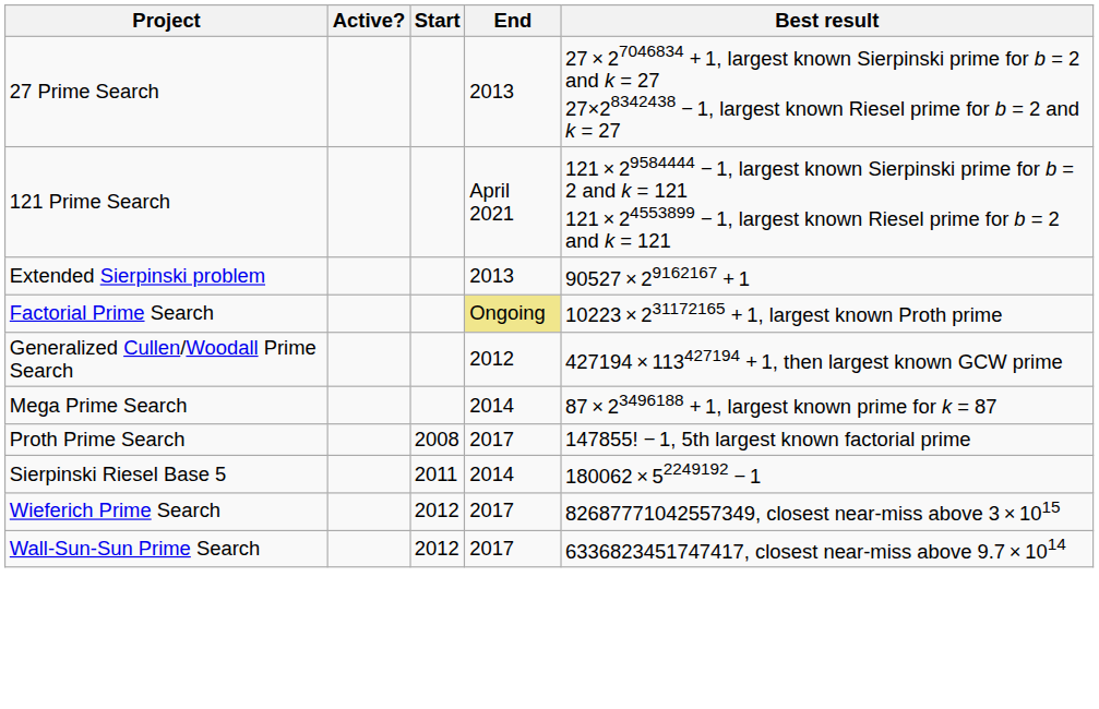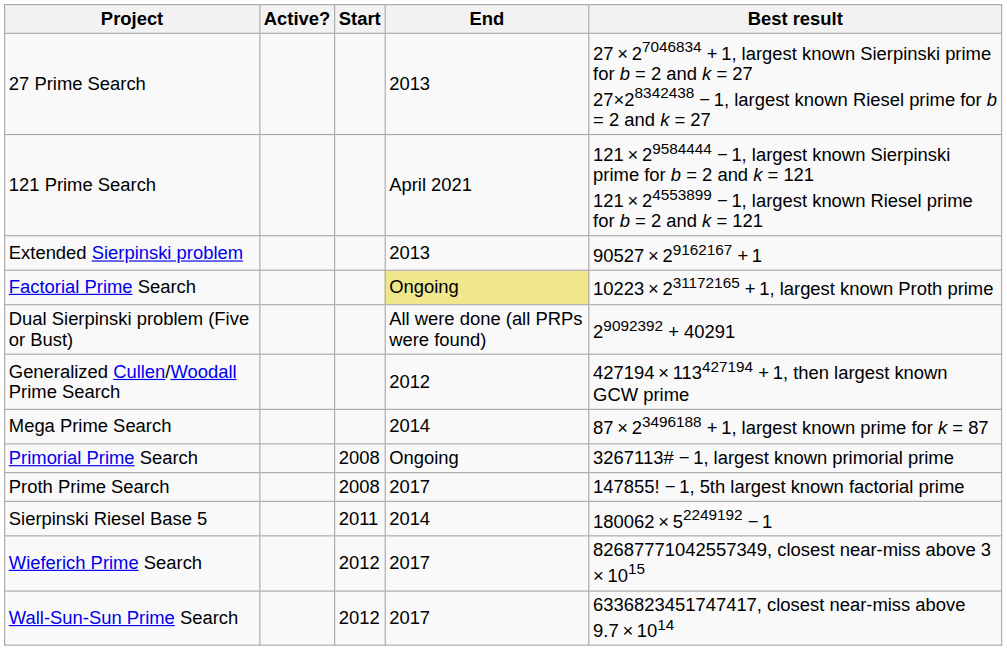+ row: Dual Sierpinski problem (Five or Bust) | All were done (all PRPs were found) | 29092392 + 40291
+ row: Primorial Prime Search | 2008 | Ongoing | 3267113# − 1, largest known primorial prime
